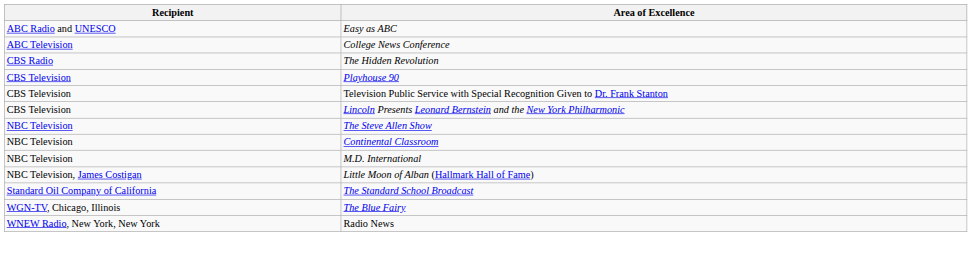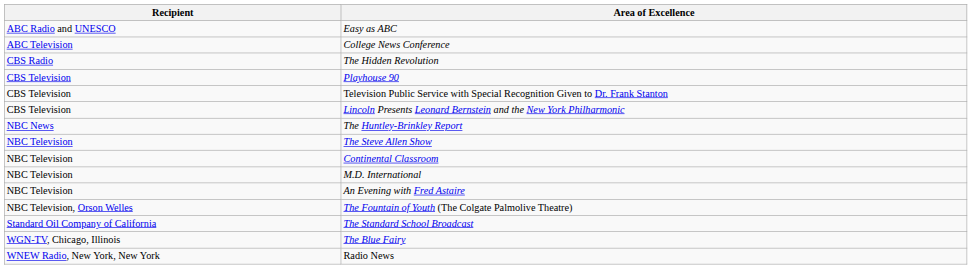+ row: NBC News | The Huntley-Brinkley Report
+ row: NBC Television | An Evening with Fred Astaire
+ row: NBC Television, Orson Welles | The Fountain of Youth (The Colgate Palmolive Theatre)
- row: NBC Television, James Costigan | Little Moon of Alban (Hallmark Hall of Fame)
